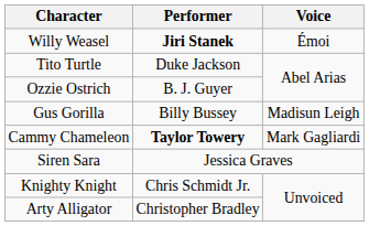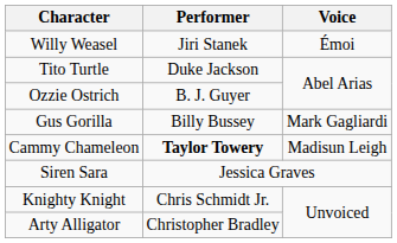Willy Weasel | Performer: bold -> normal
Gus Gorilla | Voice: Madisun Leigh -> Mark Gagliardi
Cammy Chameleon | Voice: Mark Gagliardi -> Madisun Leigh
